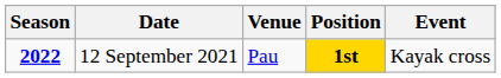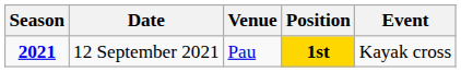12 September 2021 | Season: 2022 -> 2021
